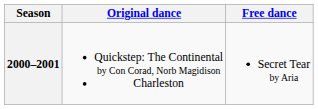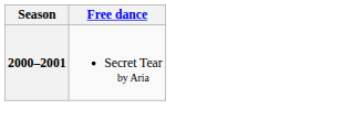- column: Original dance | Quickstep: The Continental by Con Corad, Norb Magidison Charleston
